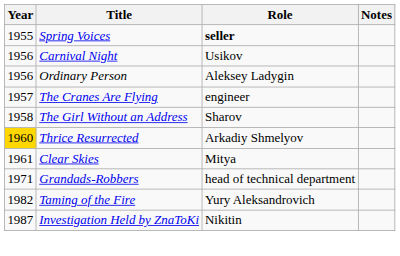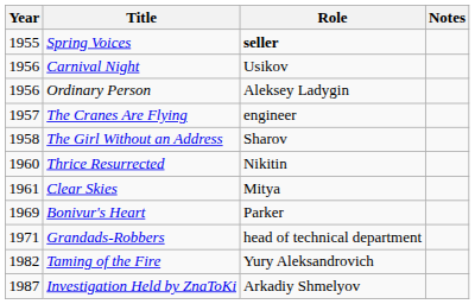Thrice Resurrected | Year: gold background -> no background
Thrice Resurrected | Role: Arkadiy Shmelyov -> Nikitin
+ row: 1969 | Bonivur's Heart | Parker
Investigation Held by ZnaToKi | Role: Nikitin -> Arkadiy Shmelyov
